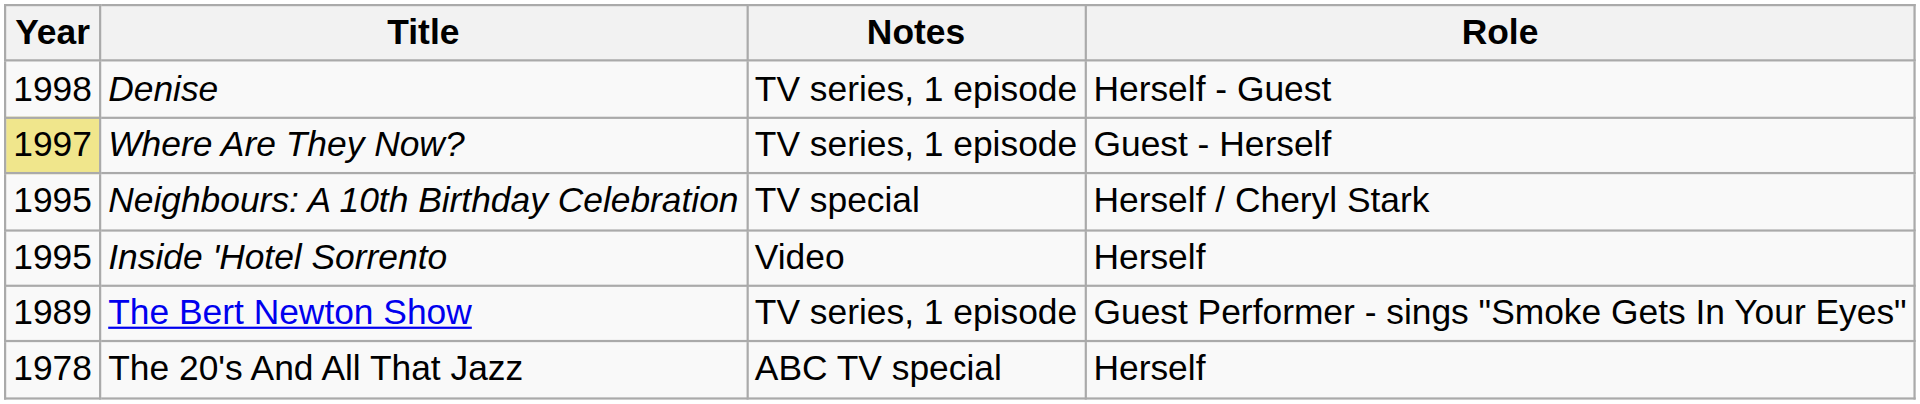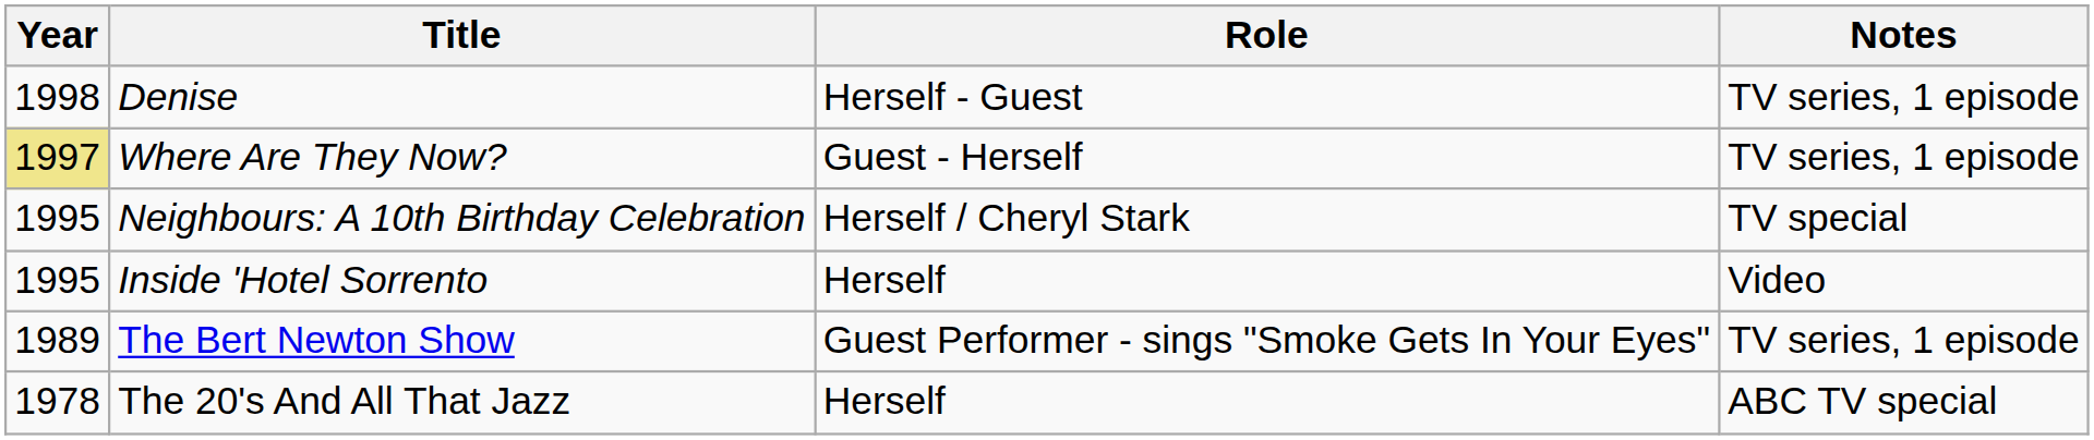columns swapped: Role <-> Notes
